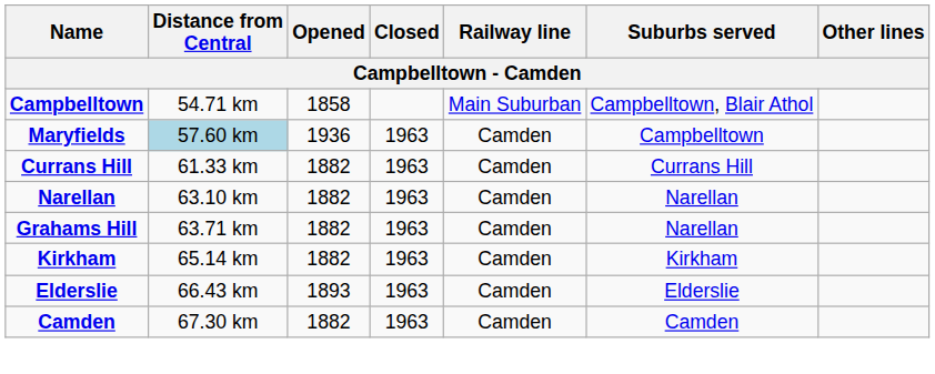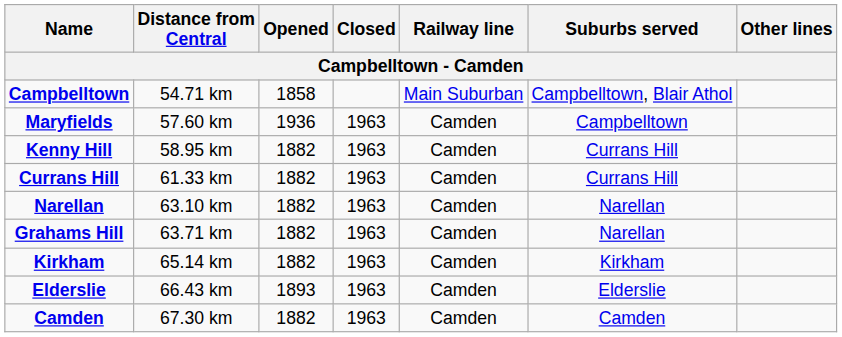Maryfields | Distance from Central: lightblue background -> no background
+ row: Kenny Hill | 58.95 km | 1882 | 1963 | Camden | Currans Hill
